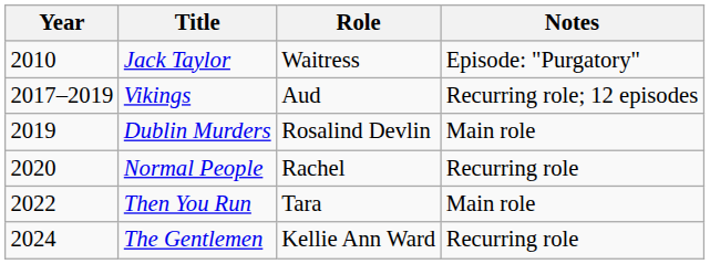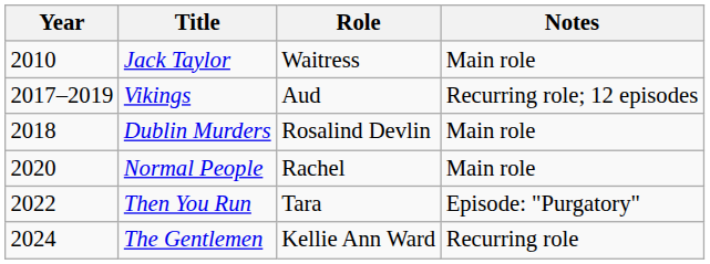Jack Taylor | Notes: Episode: "Purgatory" -> Main role
Dublin Murders | Year: 2019 -> 2018
Normal People | Notes: Recurring role -> Main role
Then You Run | Notes: Main role -> Episode: "Purgatory"
